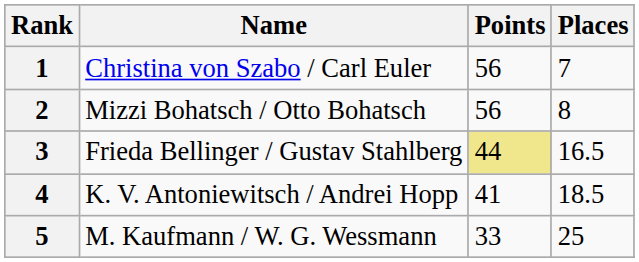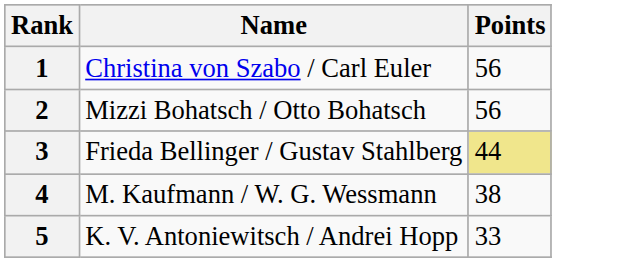- column: Places | 7 | 8 | 16.5 | 18.5 | 25
4 | Name: K. V. Antoniewitsch / Andrei Hopp -> M. Kaufmann / W. G. Wessmann
4 | Points: 41 -> 38
5 | Name: M. Kaufmann / W. G. Wessmann -> K. V. Antoniewitsch / Andrei Hopp
